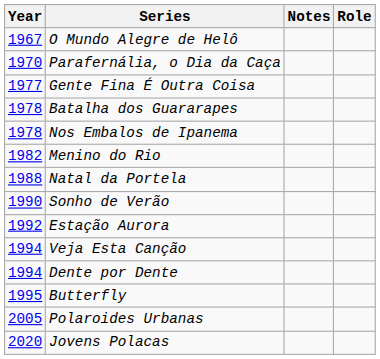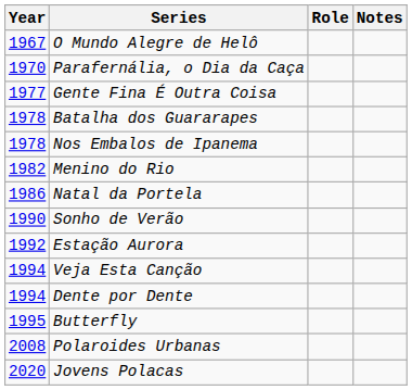columns swapped: Role <-> Notes
Natal da Portela | Year: 1988 -> 1986
Polaroides Urbanas | Year: 2005 -> 2008
